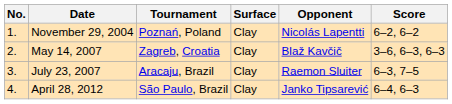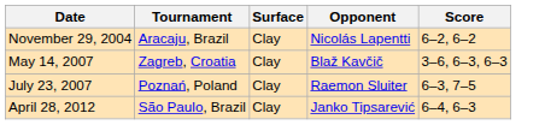- column: No. | 1. | 2. | 3. | 4.
November 29, 2004 | Tournament: Poznań, Poland -> Aracaju, Brazil
July 23, 2007 | Tournament: Aracaju, Brazil -> Poznań, Poland
